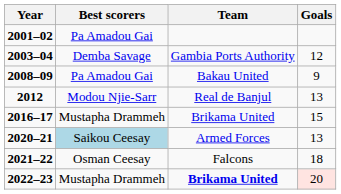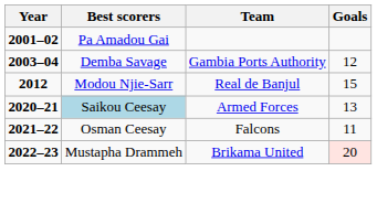- row: 2008–09 | Pa Amadou Gai | Bakau United | 9
2012 | Goals: 13 -> 15
- row: 2016–17 | Mustapha Drammeh | Brikama United | 15
2021–22 | Goals: 18 -> 11
2022–23 | Team: bold -> normal
